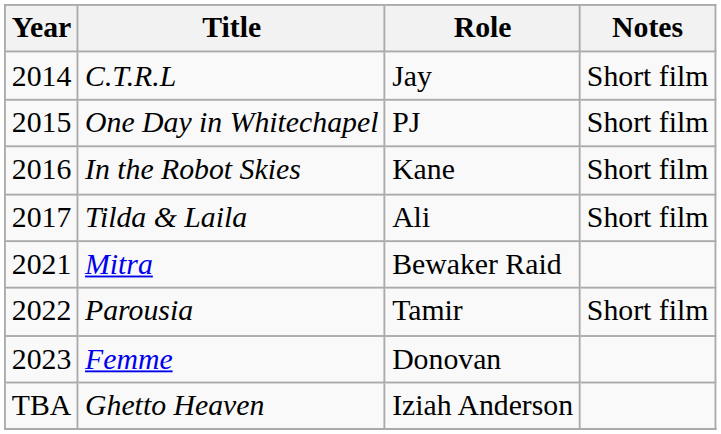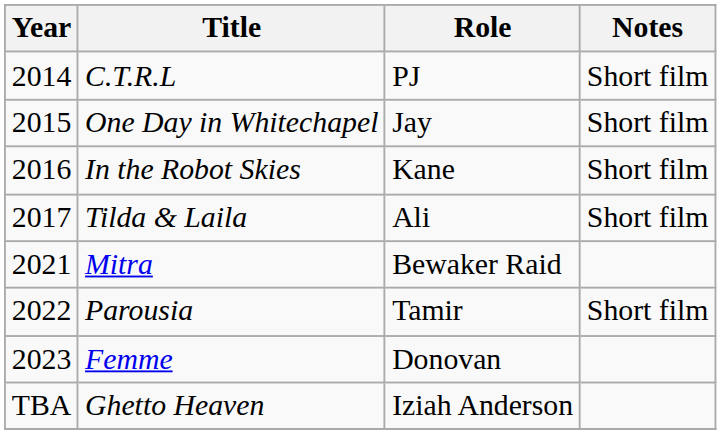C.T.R.L | Role: Jay -> PJ
One Day in Whitechapel | Role: PJ -> Jay
